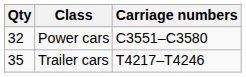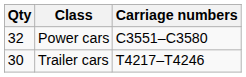Trailer cars | Qty: 35 -> 30
